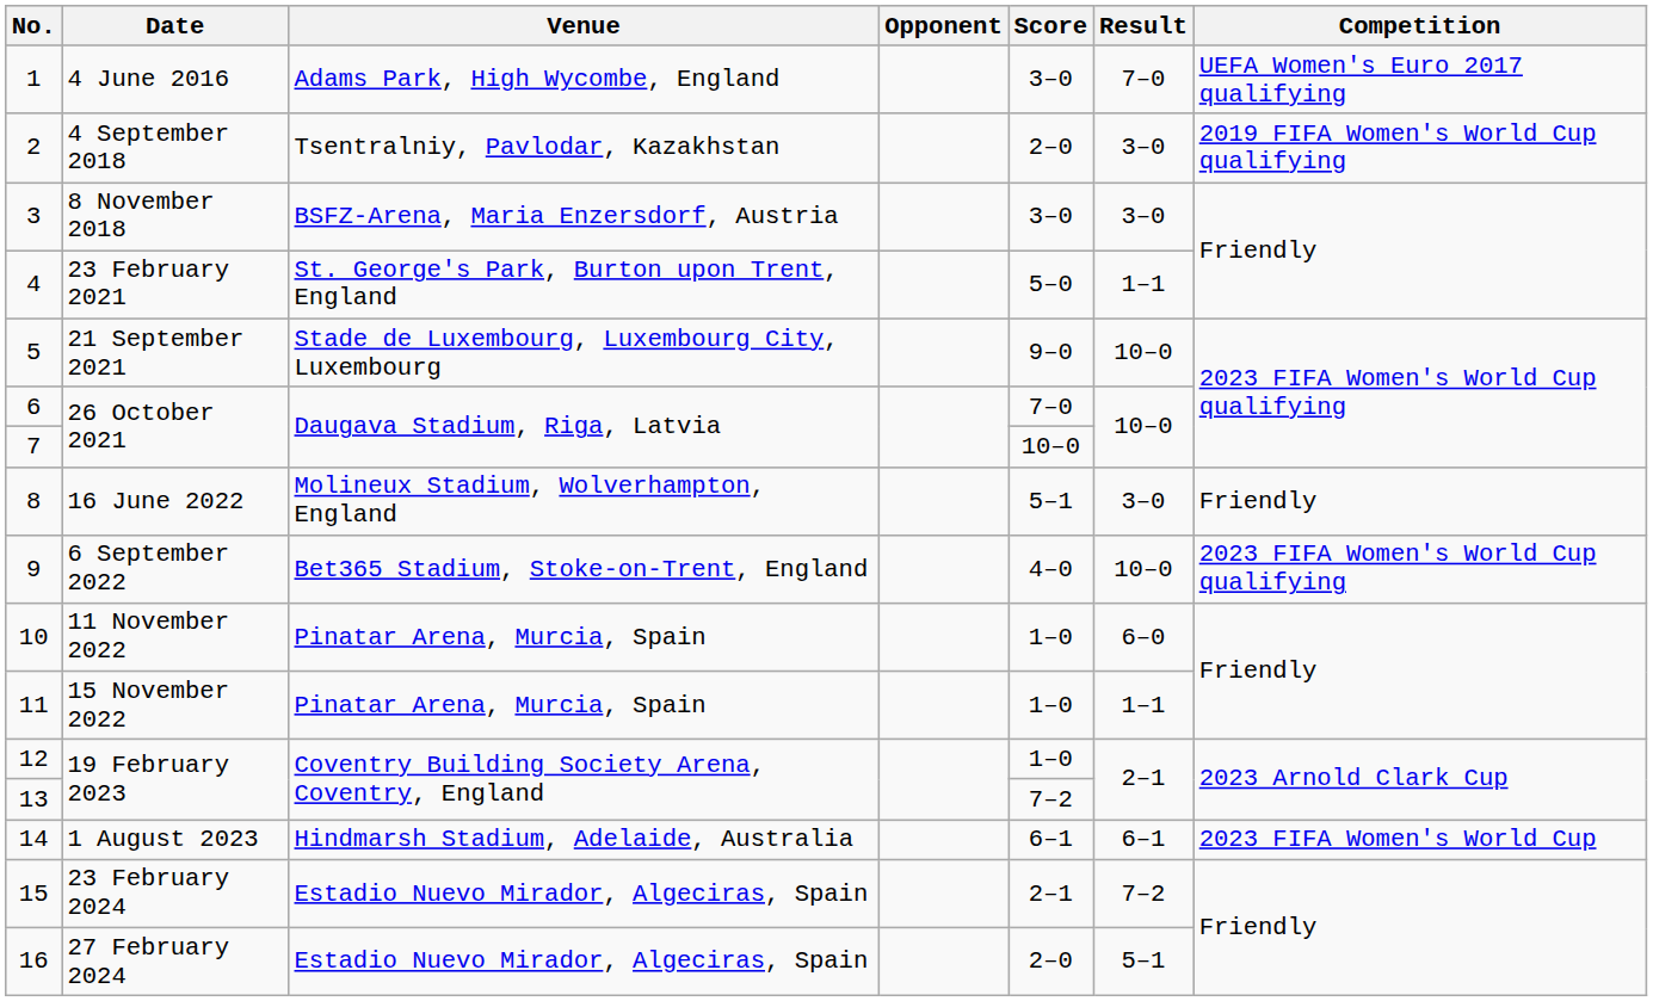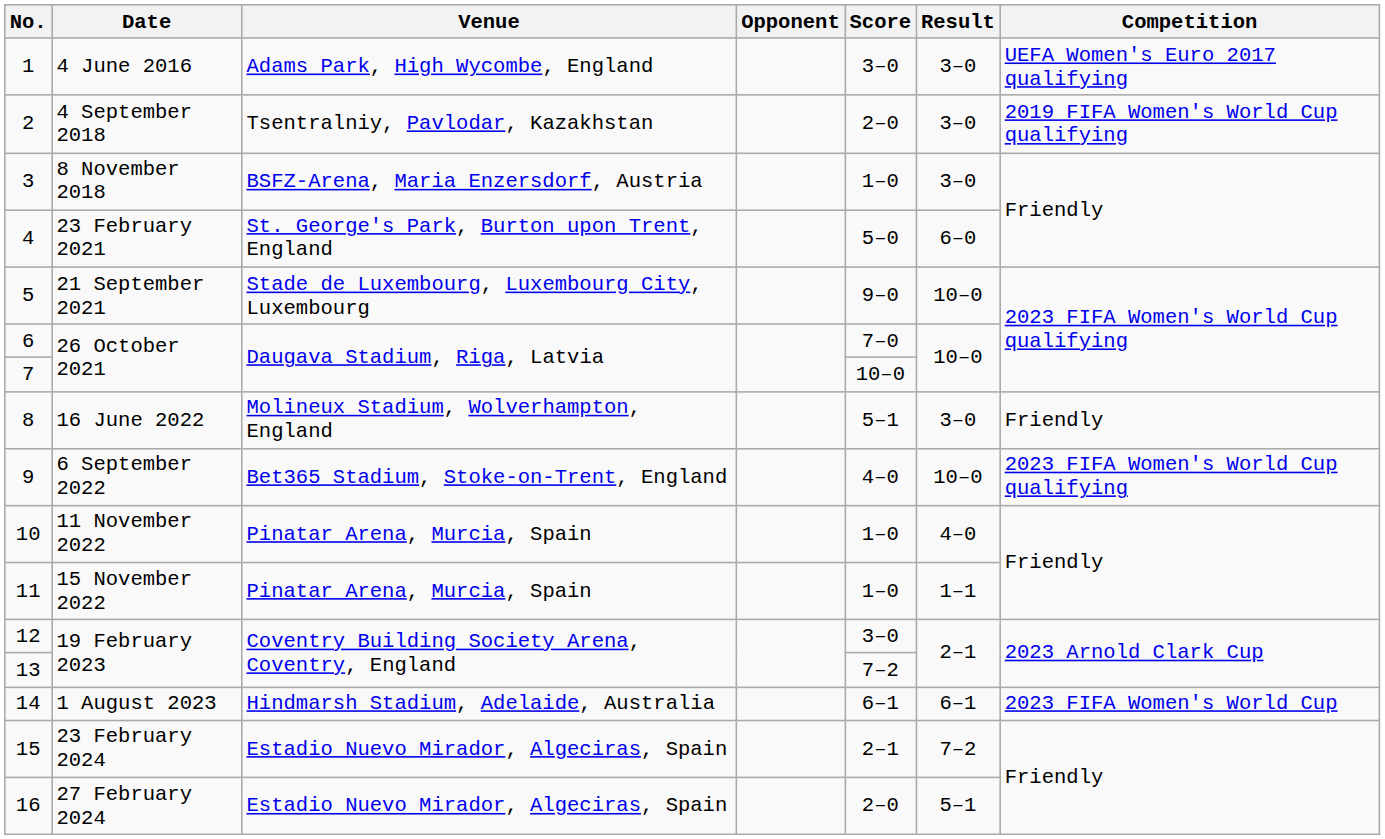1 | Result: 7–0 -> 3–0
3 | Score: 3–0 -> 1–0
4 | Result: 1–1 -> 6–0
10 | Result: 6–0 -> 4–0
12 | Score: 1–0 -> 3–0
